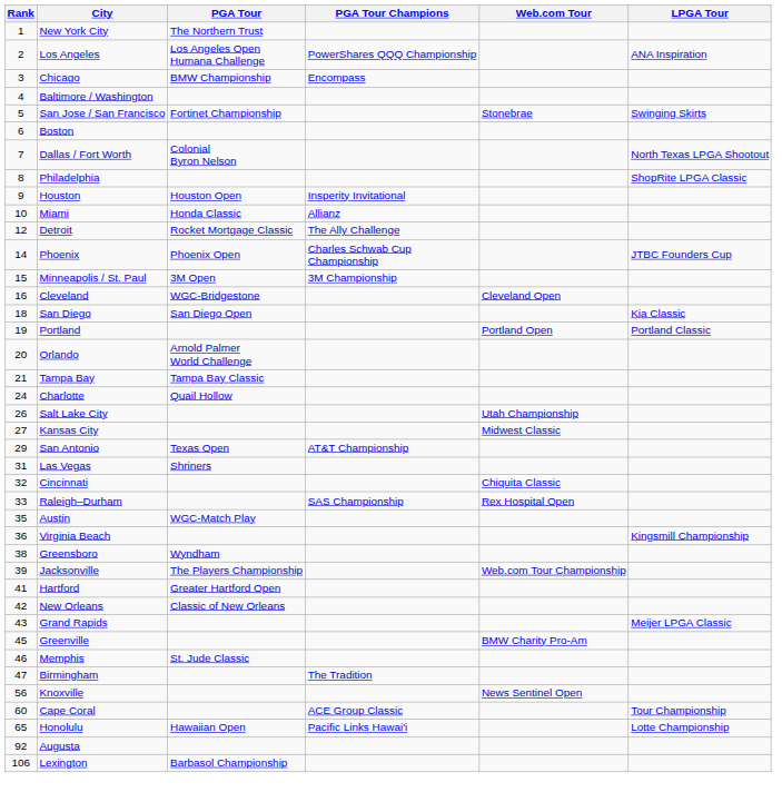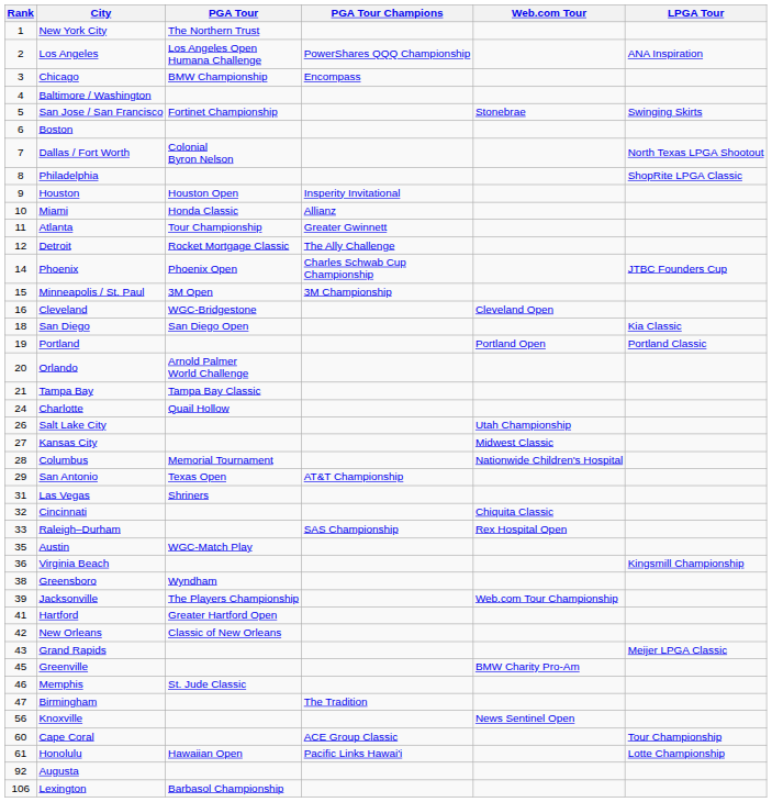+ row: 11 | Atlanta | Tour Championship | Greater Gwinnett
+ row: 28 | Columbus | Memorial Tournament | Nationwide Children's Hospital
Honolulu | Rank: 65 -> 61
